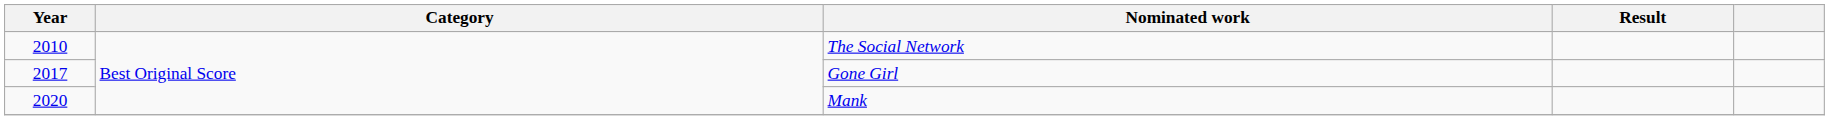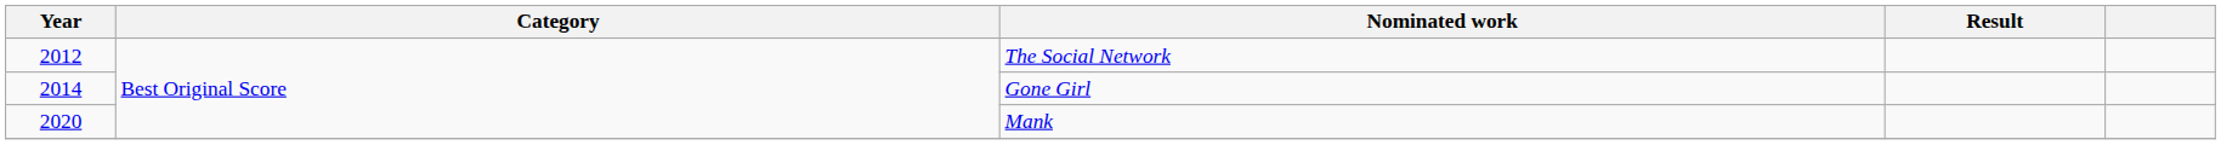The Social Network | Year: 2010 -> 2012
Gone Girl | Year: 2017 -> 2014
